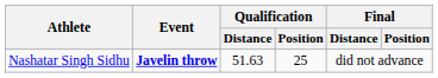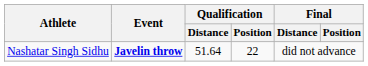Nashatar Singh Sidhu | Qualification / Distance: 51.63 -> 51.64
Nashatar Singh Sidhu | Qualification / Position: 25 -> 22
